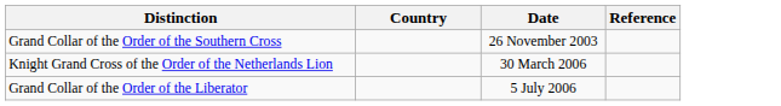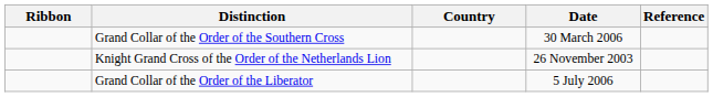+ column: Ribbon
Grand Collar of the Order of the Southern Cross | Date: 26 November 2003 -> 30 March 2006
Knight Grand Cross of the Order of the Netherlands Lion | Date: 30 March 2006 -> 26 November 2003
